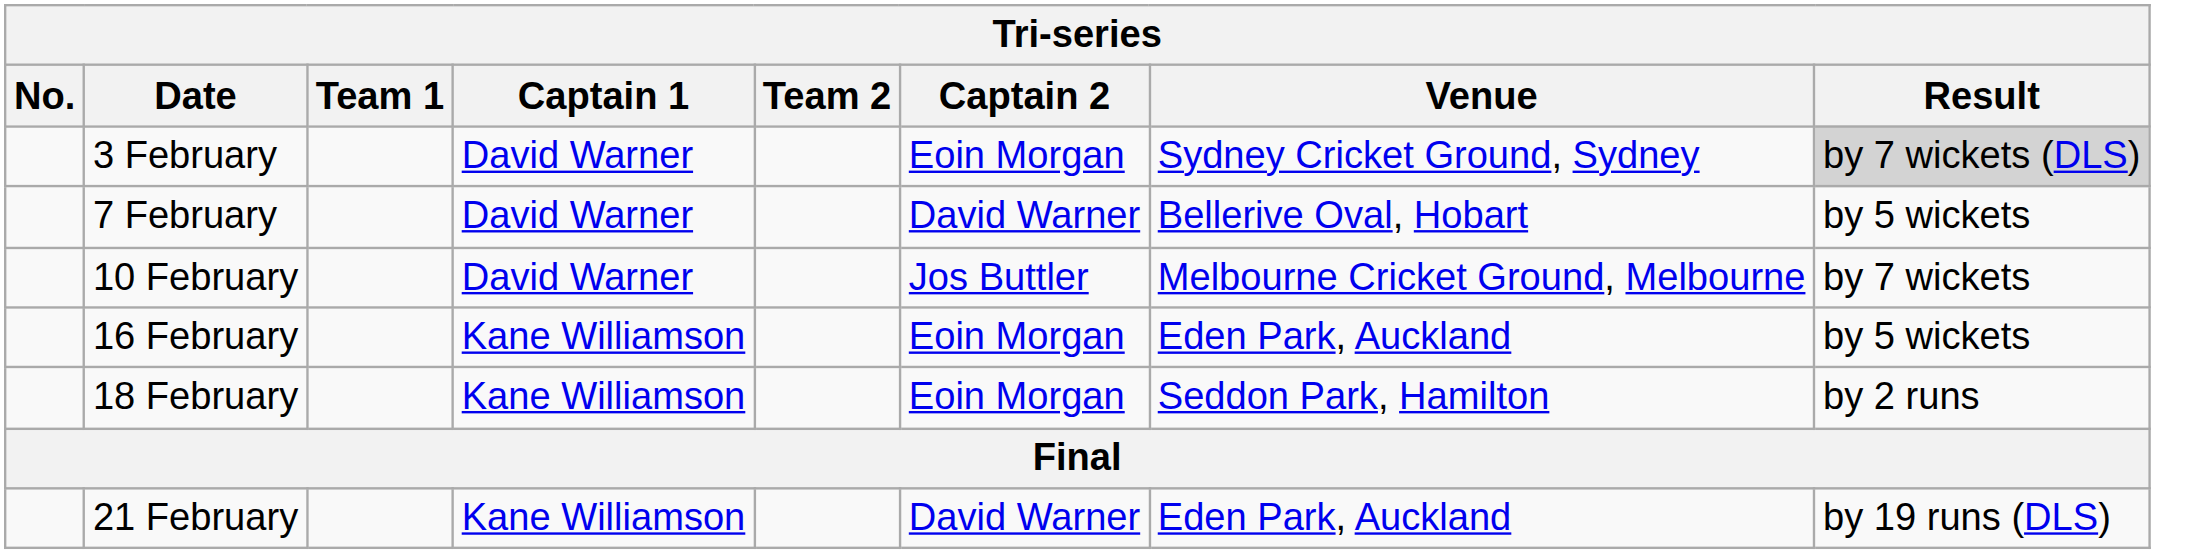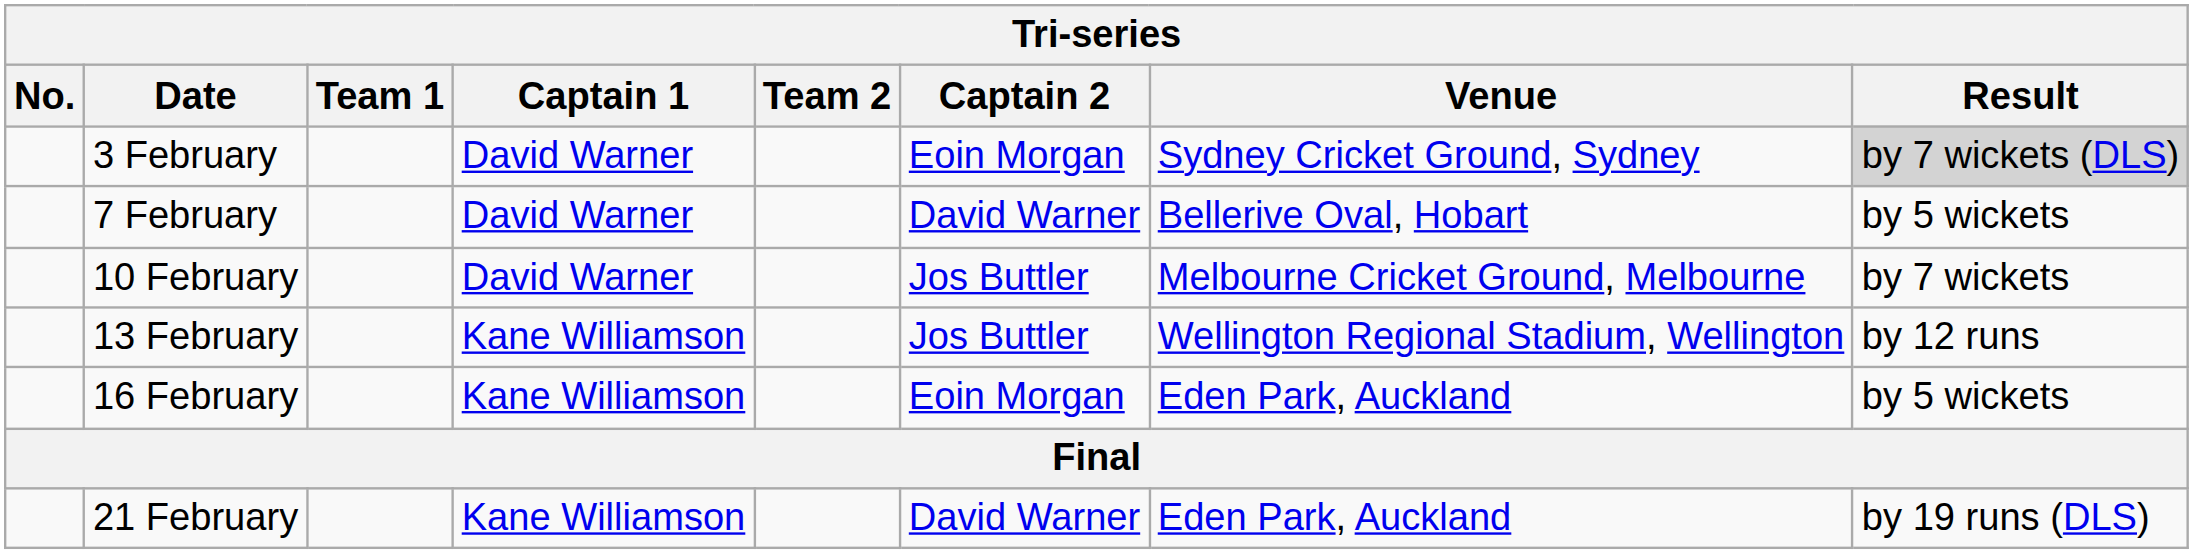+ row: 13 February | Kane Williamson | Jos Buttler | Wellington Regional Stadium, Wellington | by 12 runs
- row: 18 February | Kane Williamson | Eoin Morgan | Seddon Park, Hamilton | by 2 runs
